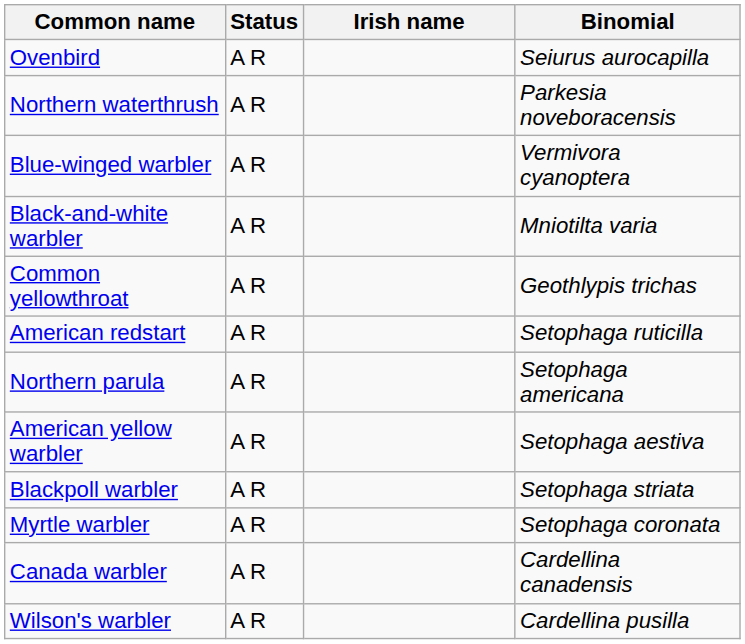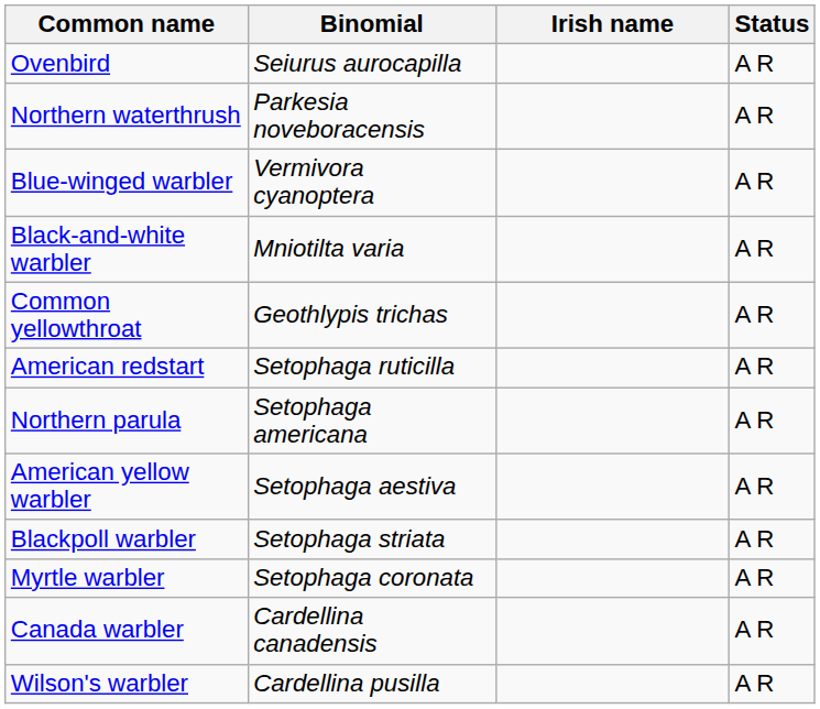columns swapped: Binomial <-> Status
